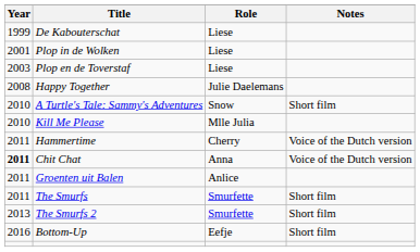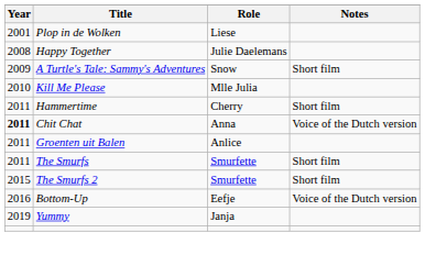- row: 1999 | De Kabouterschat | Liese
- row: 2003 | Plop en de Toverstaf | Liese
A Turtle's Tale: Sammy's Adventures | Year: 2010 -> 2009
Hammertime | Notes: Voice of the Dutch version -> Short film
The Smurfs 2 | Year: 2013 -> 2015
Bottom-Up | Notes: Short film -> Voice of the Dutch version
+ row: 2019 | Yummy | Janja
